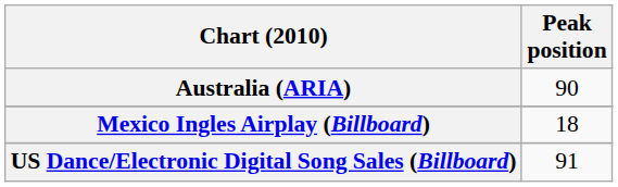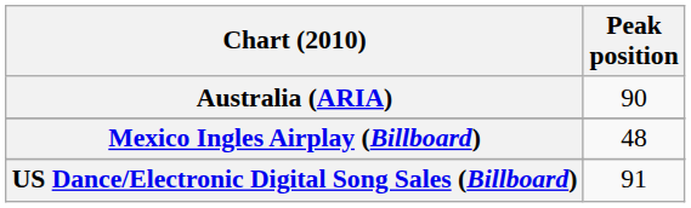Mexico Ingles Airplay (Billboard) | Peak position: 18 -> 48
